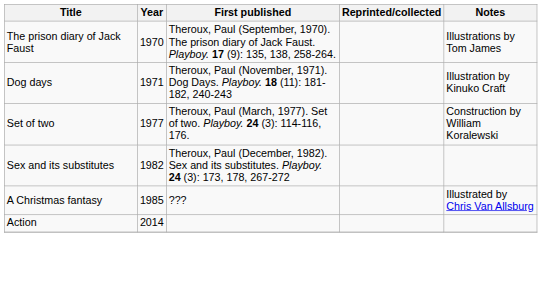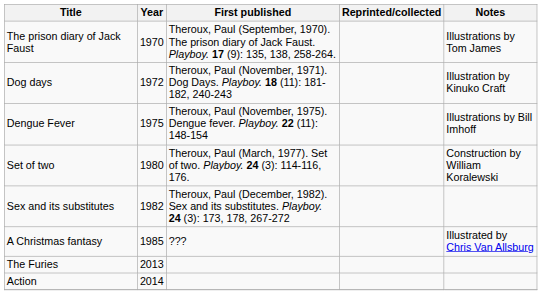Dog days | Year: 1971 -> 1972
+ row: Dengue Fever | 1975 | Theroux, Paul (November, 1975). Dengue fever. Playboy. 22 (11): 148-154 | Illustrations by Bill Imhoff
Set of two | Year: 1977 -> 1980
+ row: The Furies | 2013
